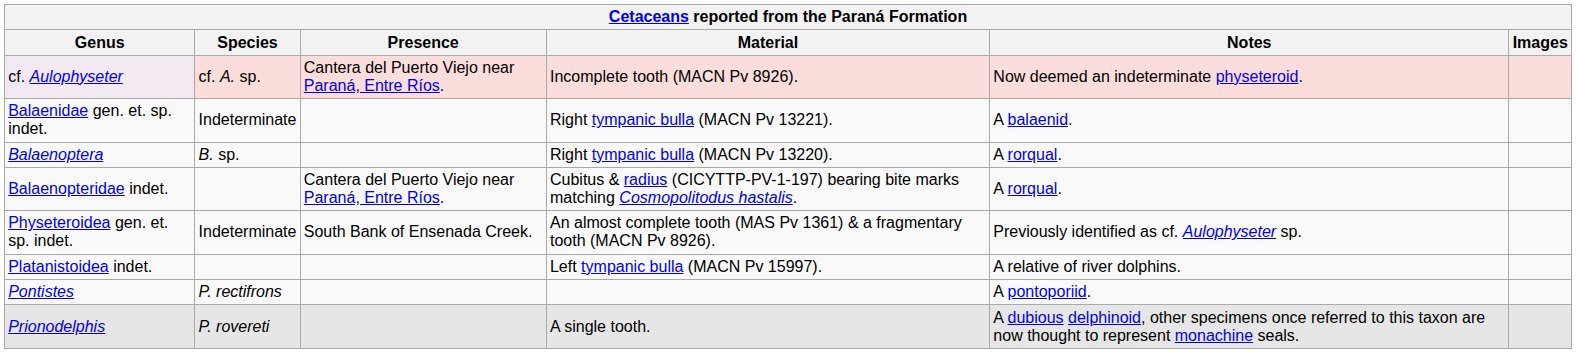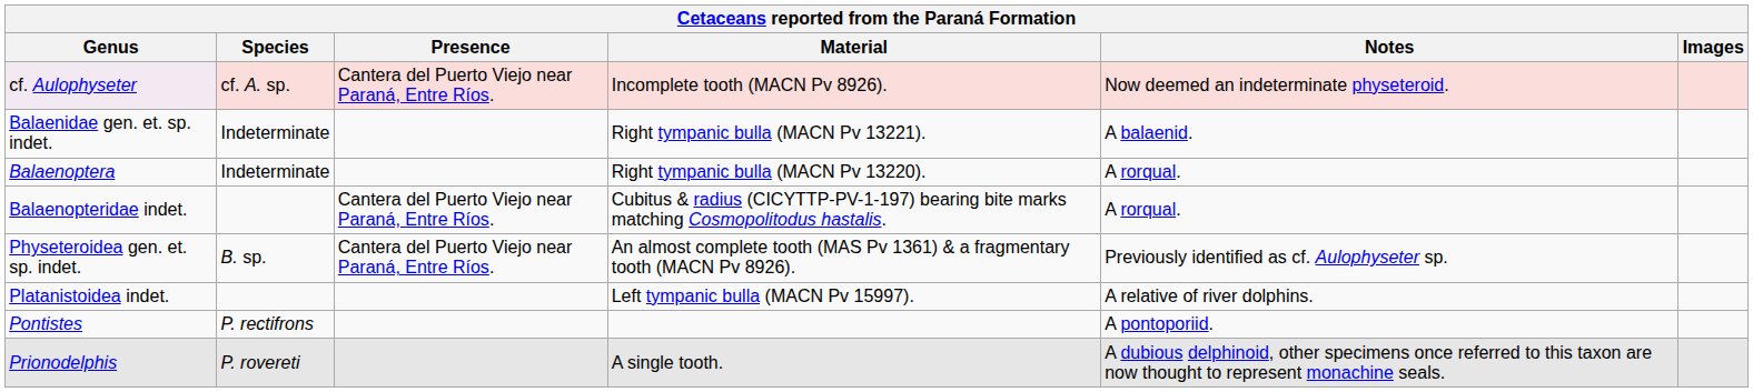Balaenoptera | Species: B. sp. -> Indeterminate
Physeteroidea gen. et. sp. indet. | Species: Indeterminate -> B. sp.
Physeteroidea gen. et. sp. indet. | Presence: South Bank of Ensenada Creek. -> Cantera del Puerto Viejo near Paraná, Entre Ríos.
